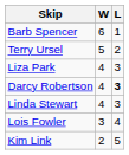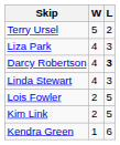- row: Barb Spencer | 6 | 1
Lois Fowler | W: 3 -> 2
Lois Fowler | L: 4 -> 5
+ row: Kendra Green | 1 | 6
